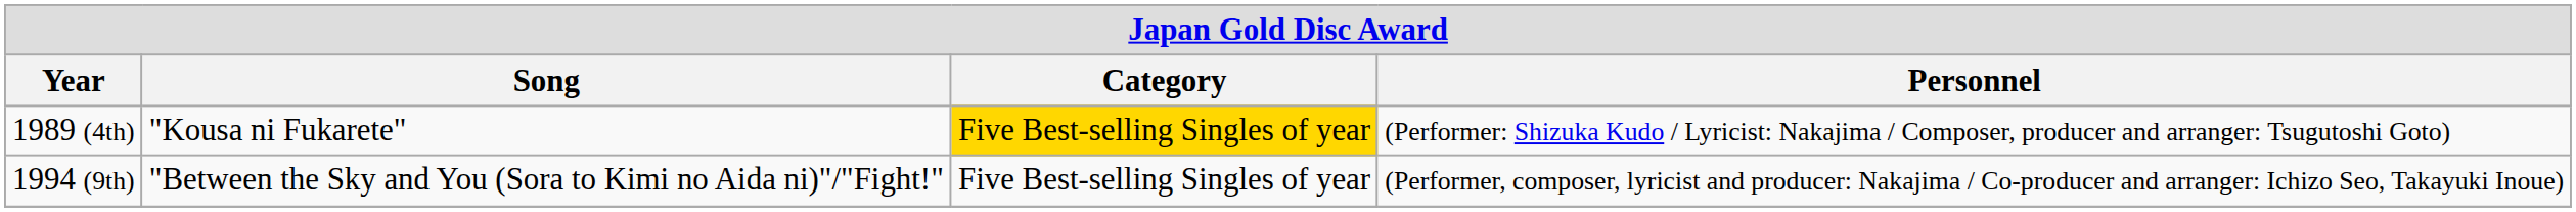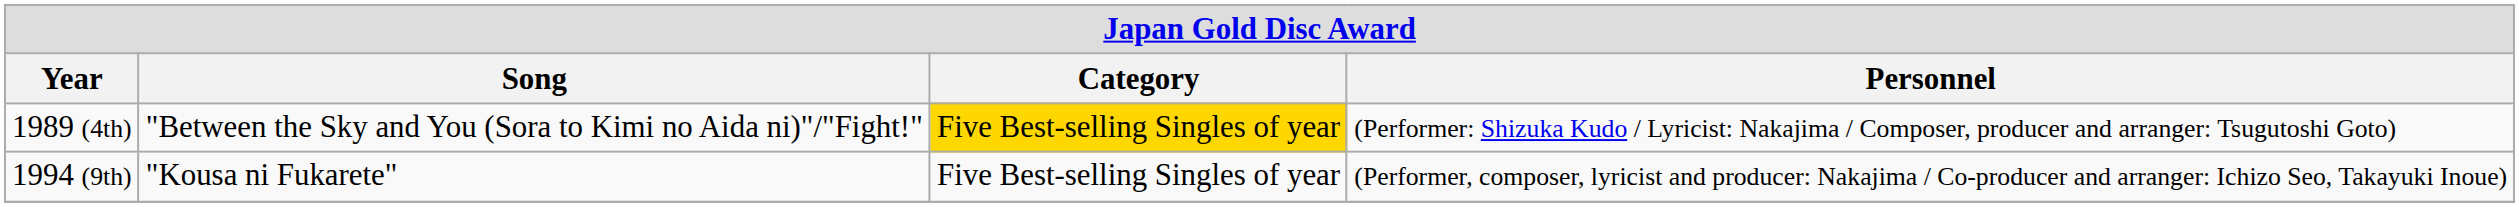1989 (4th) | Song: "Kousa ni Fukarete" -> "Between the Sky and You (Sora to Kimi no Aida ni)"/"Fight!"
1994 (9th) | Song: "Between the Sky and You (Sora to Kimi no Aida ni)"/"Fight!" -> "Kousa ni Fukarete"
